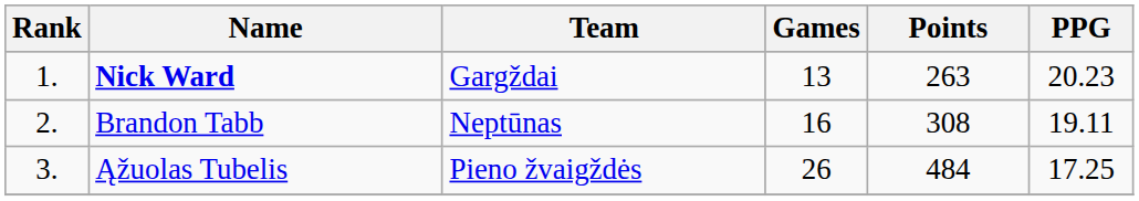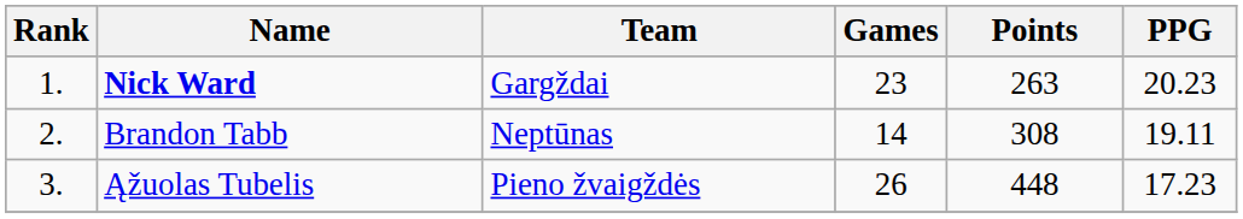Nick Ward | Games: 13 -> 23
Brandon Tabb | Games: 16 -> 14
Ąžuolas Tubelis | Points: 484 -> 448
Ąžuolas Tubelis | PPG: 17.25 -> 17.23
